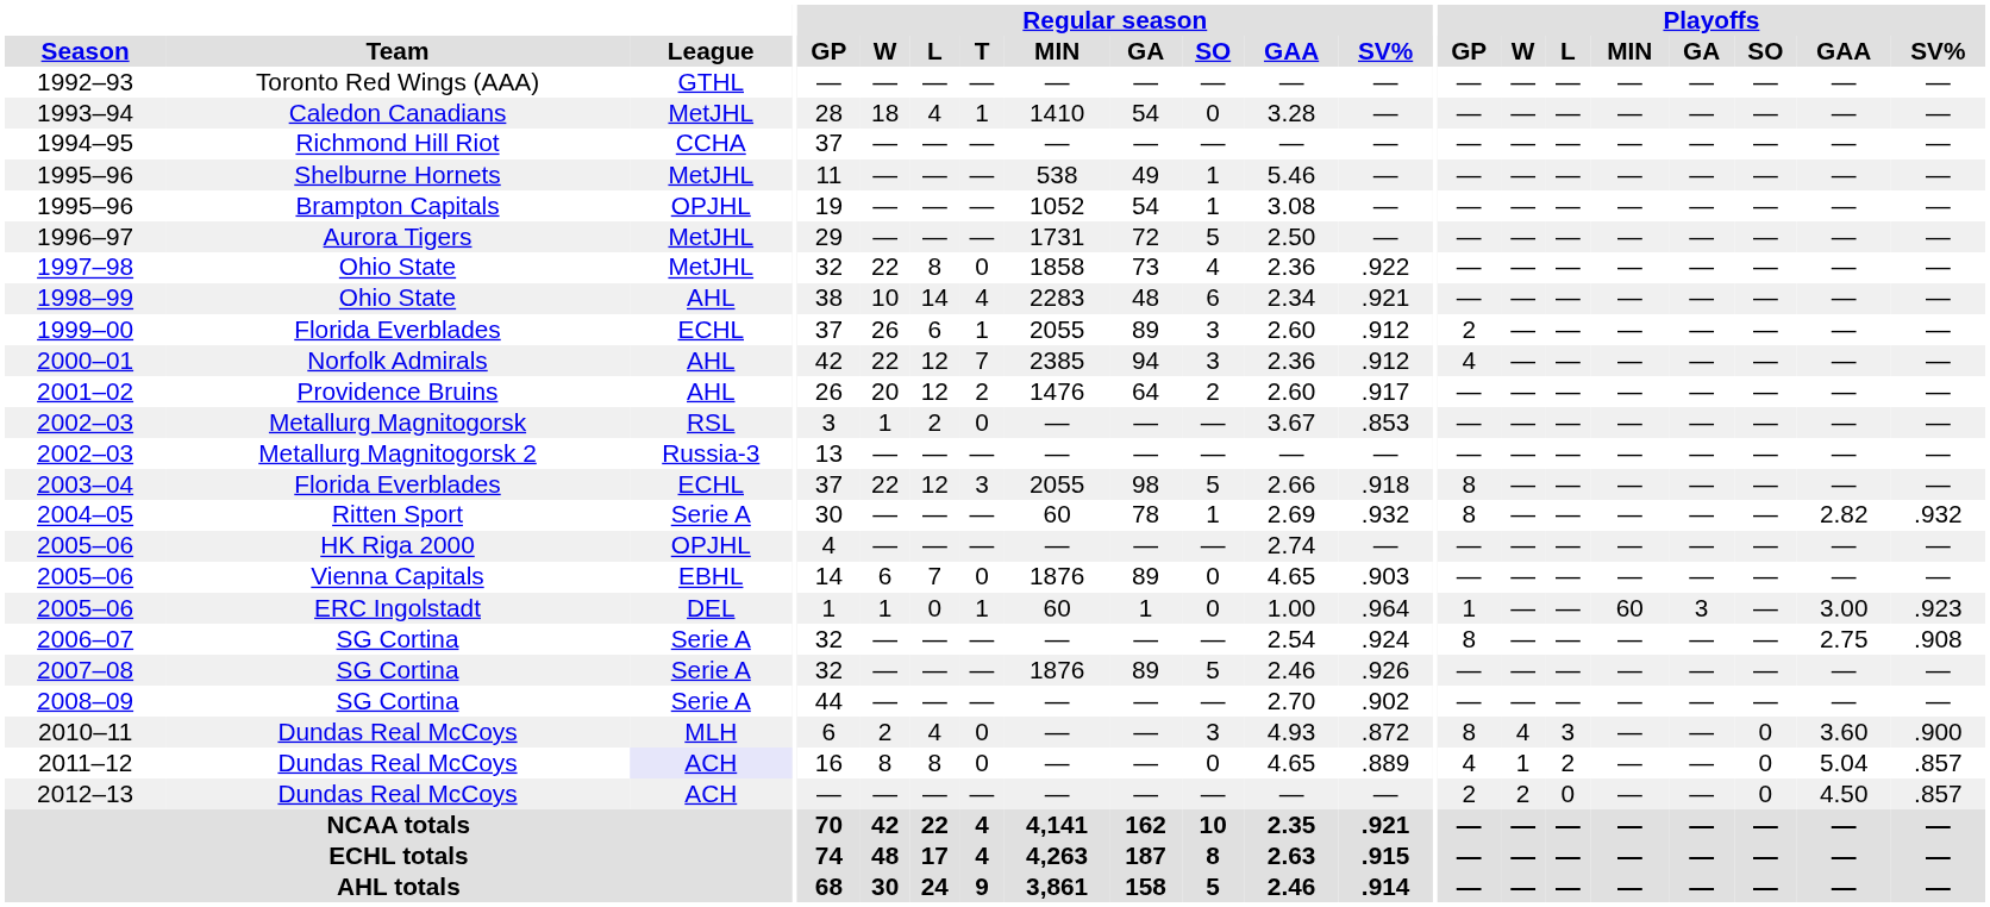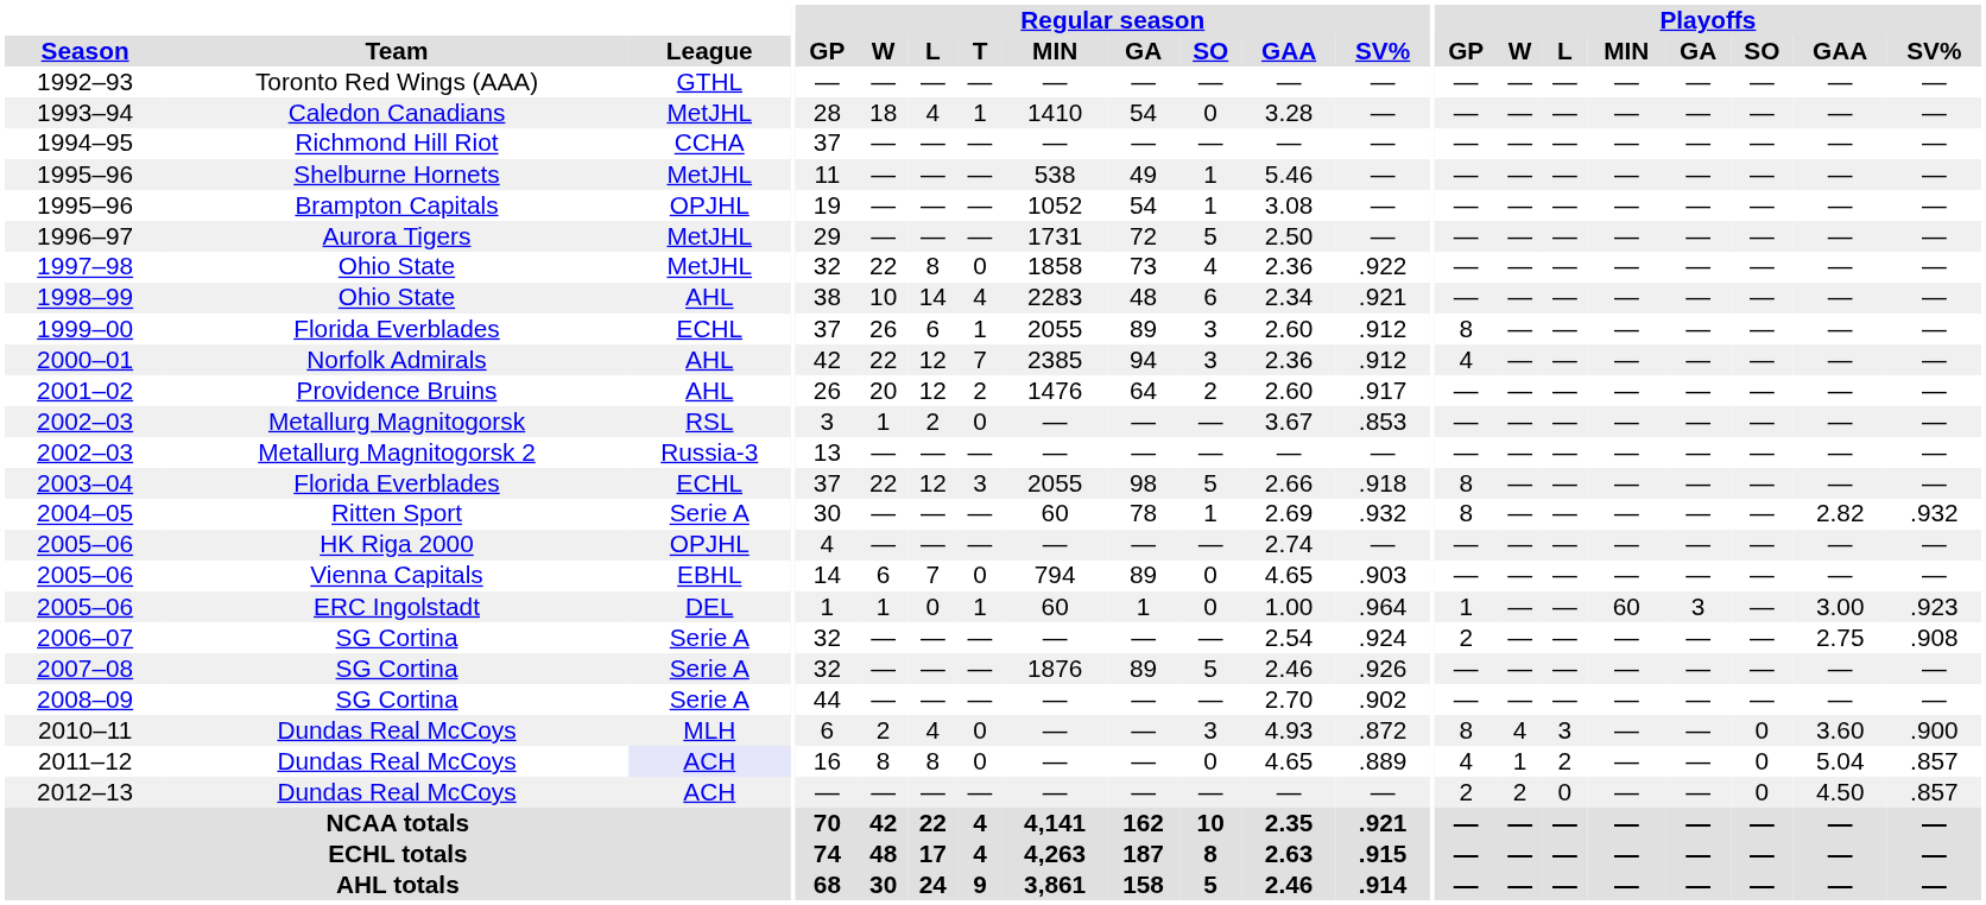1999–00 | Playoffs / GP: 2 -> 8
2005–06 / Vienna Capitals | Regular season / MIN: 1876 -> 794
2006–07 | Playoffs / GP: 8 -> 2
